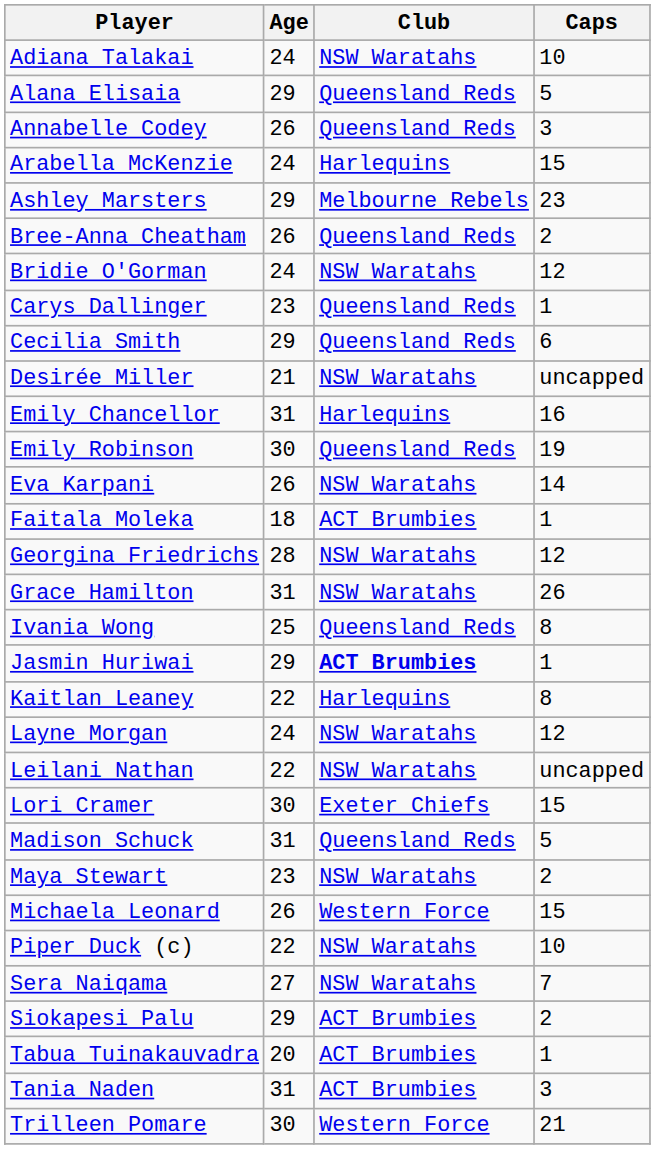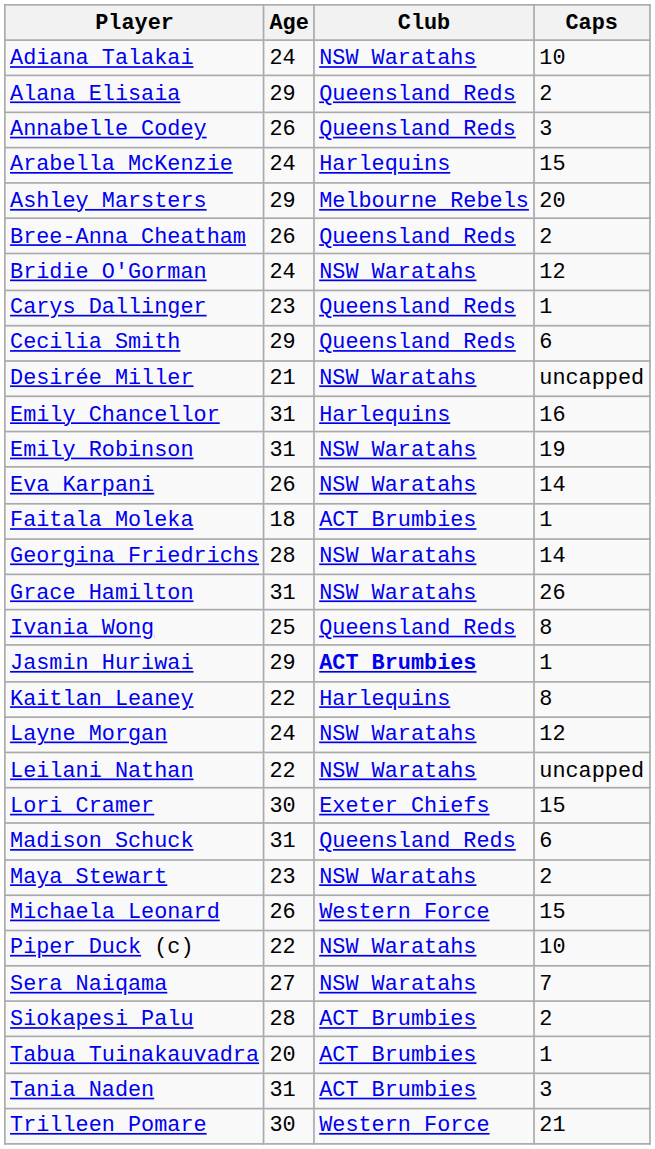Alana Elisaia | Caps: 5 -> 2
Ashley Marsters | Caps: 23 -> 20
Emily Robinson | Age: 30 -> 31
Emily Robinson | Club: Queensland Reds -> NSW Waratahs
Georgina Friedrichs | Caps: 12 -> 14
Madison Schuck | Caps: 5 -> 6
Siokapesi Palu | Age: 29 -> 28
